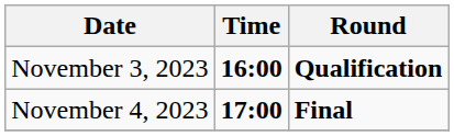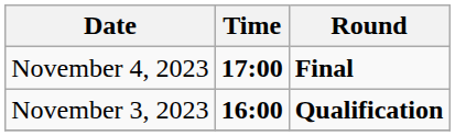rows swapped: November 3, 2023 <-> November 4, 2023
